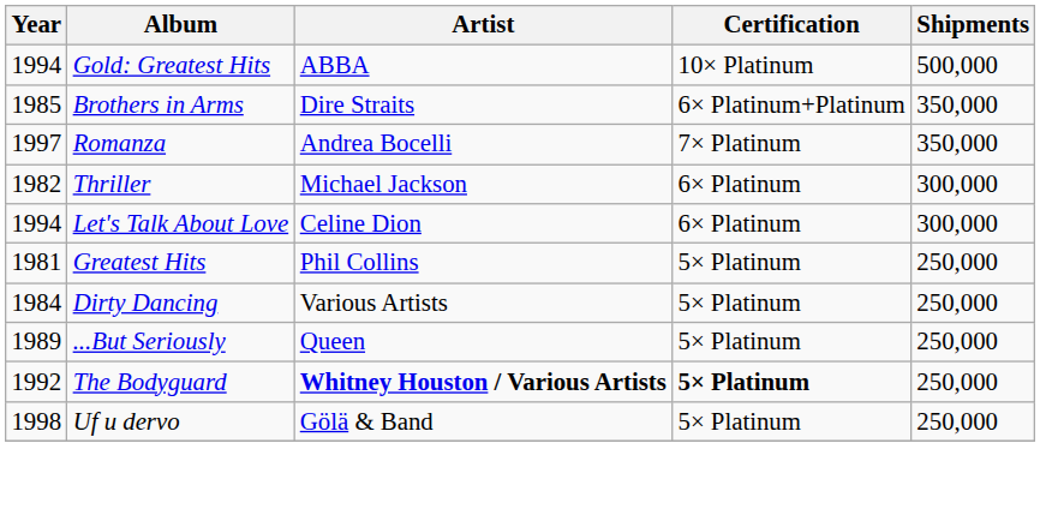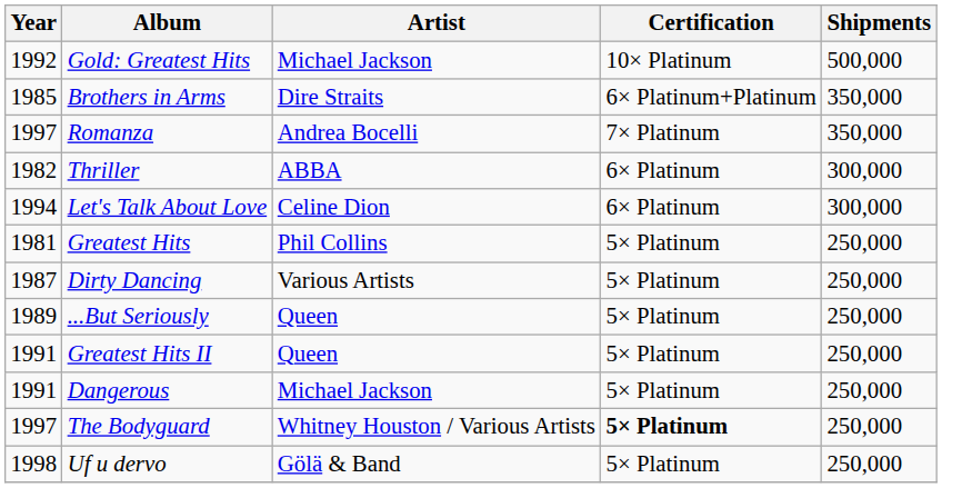Gold: Greatest Hits | Year: 1994 -> 1992
Gold: Greatest Hits | Artist: ABBA -> Michael Jackson
Thriller | Artist: Michael Jackson -> ABBA
Dirty Dancing | Year: 1984 -> 1987
+ row: 1991 | Greatest Hits II | Queen | 5× Platinum | 250,000
+ row: 1991 | Dangerous | Michael Jackson | 5× Platinum | 250,000
The Bodyguard | Year: 1992 -> 1997
The Bodyguard | Artist: bold -> normal
